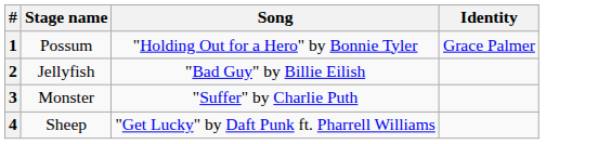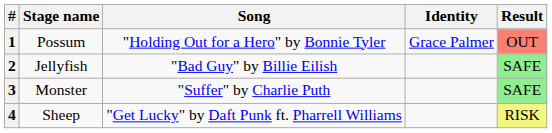+ column: Result | OUT | SAFE | SAFE | RISK
